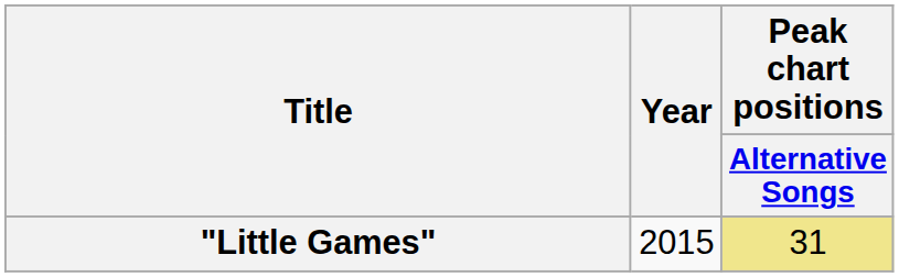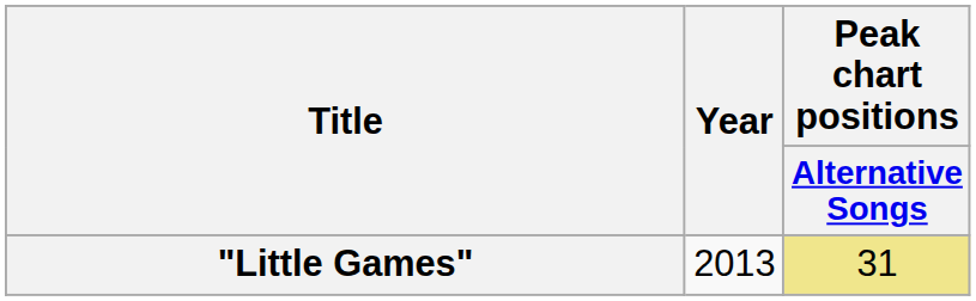"Little Games" | Year: 2015 -> 2013
